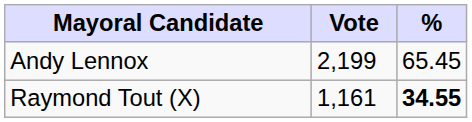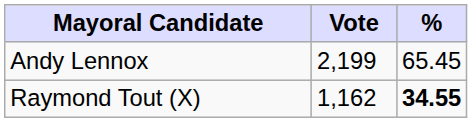Raymond Tout (X) | Vote: 1,161 -> 1,162
